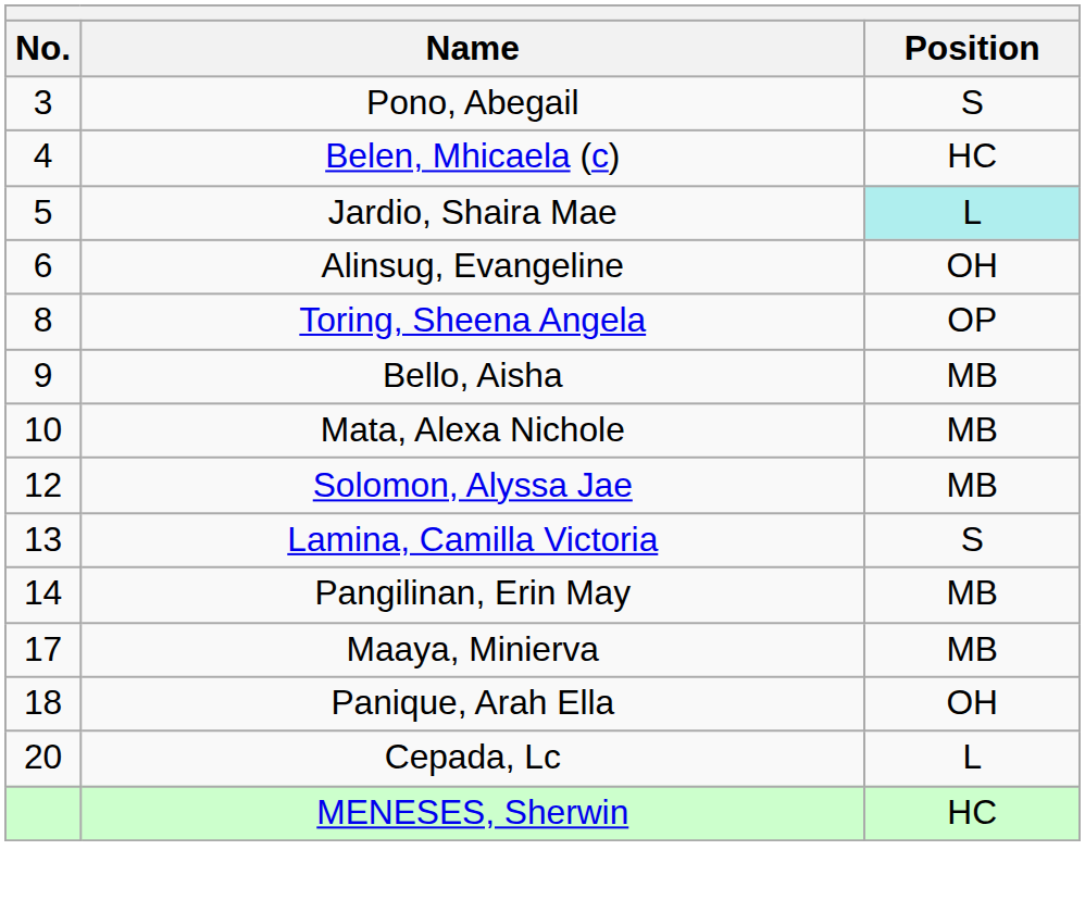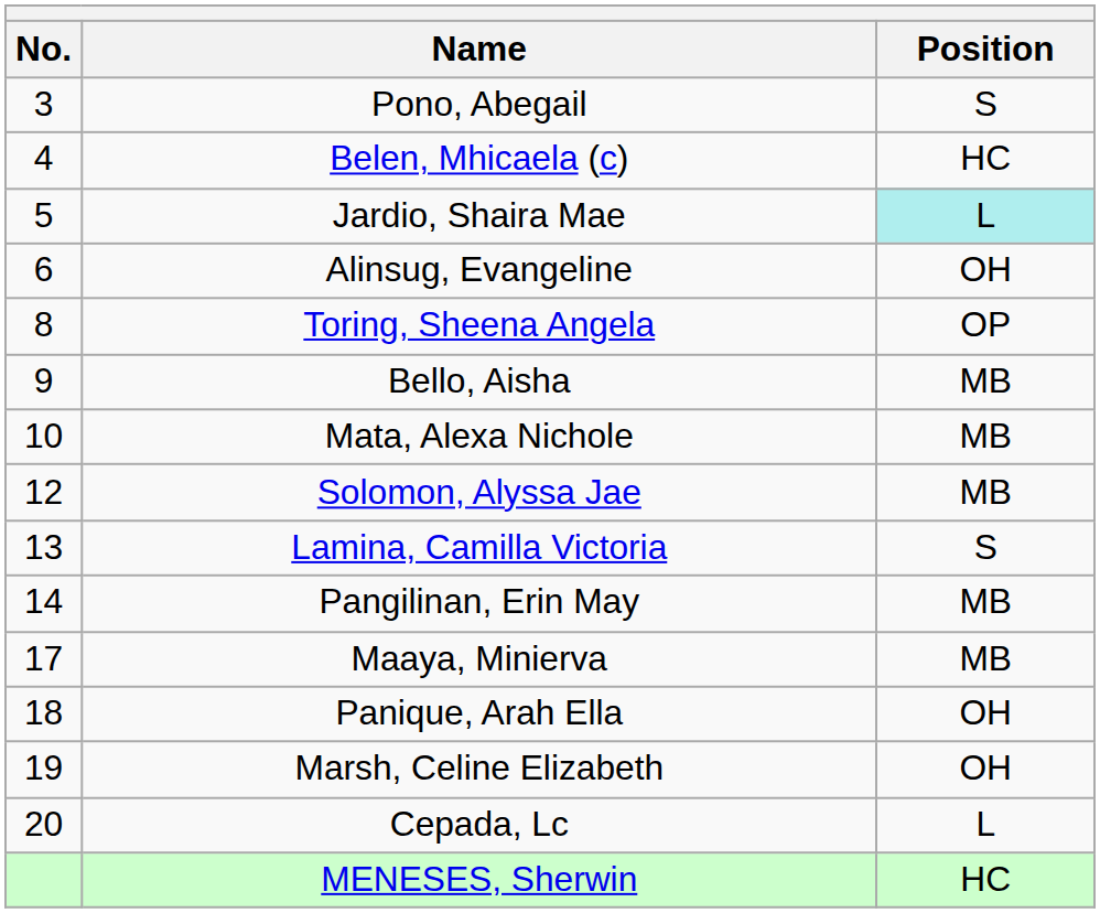+ row: 19 | Marsh, Celine Elizabeth | OH
